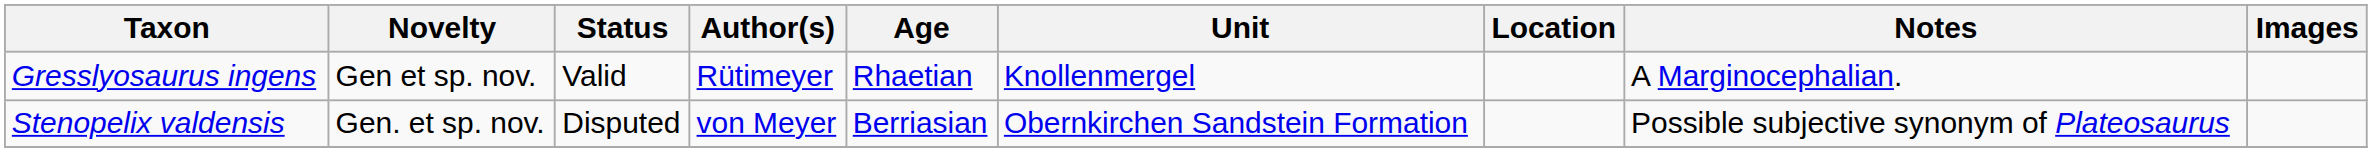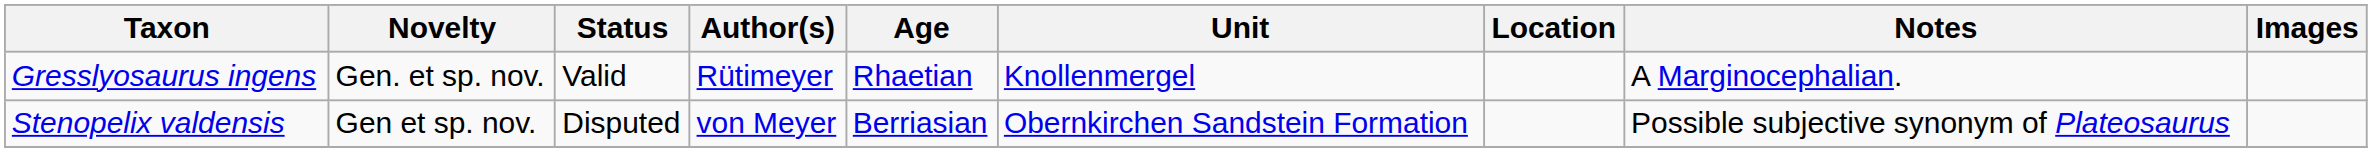Gresslyosaurus ingens | Novelty: Gen et sp. nov. -> Gen. et sp. nov.
Stenopelix valdensis | Novelty: Gen. et sp. nov. -> Gen et sp. nov.
